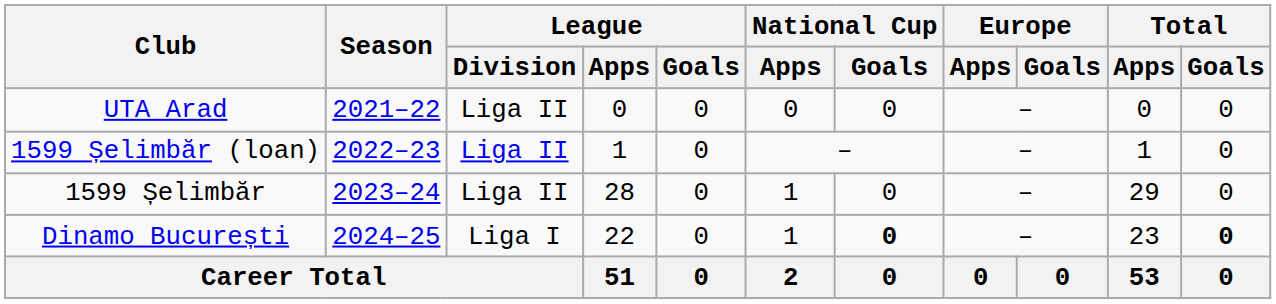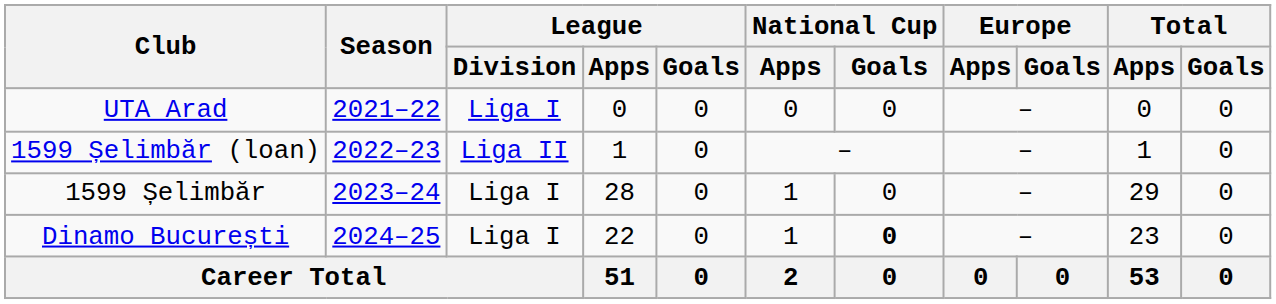UTA Arad | League / Division: Liga II -> Liga I
1599 Șelimbăr | League / Division: Liga II -> Liga I
Dinamo București | Total / Goals: bold -> normal
